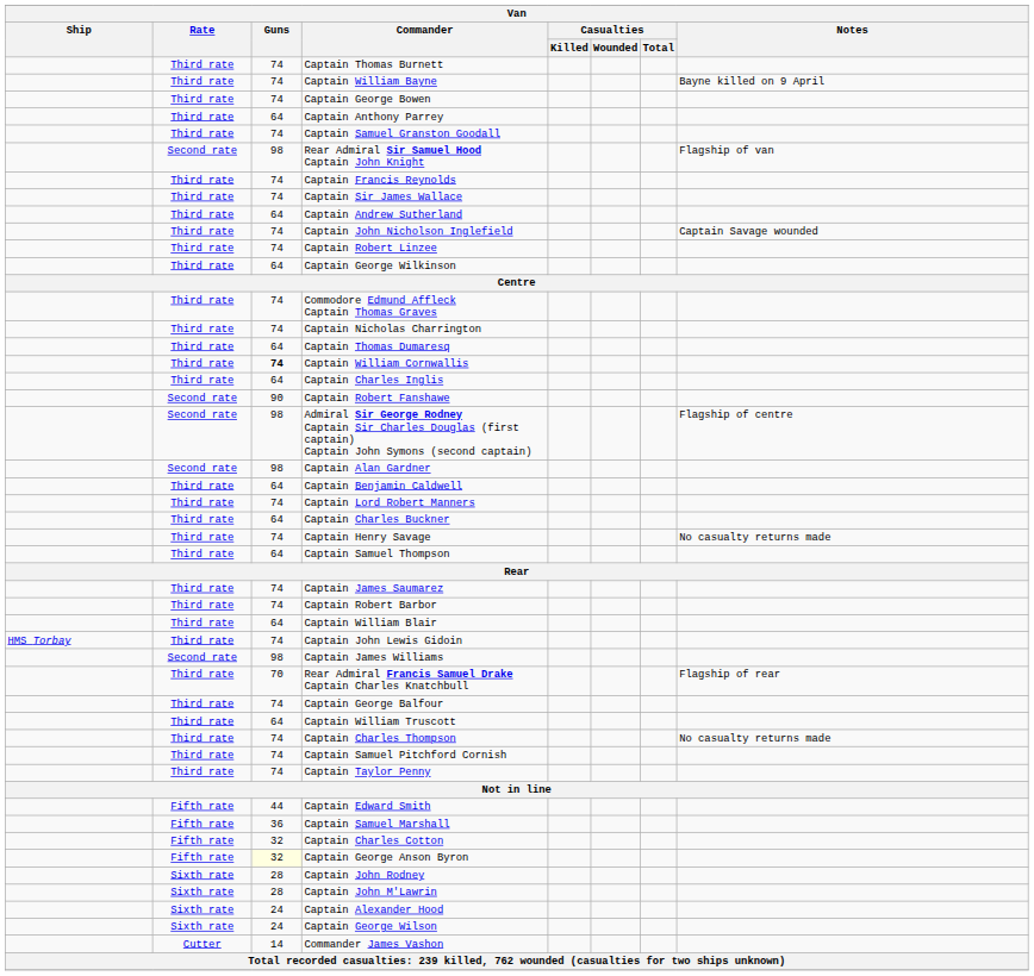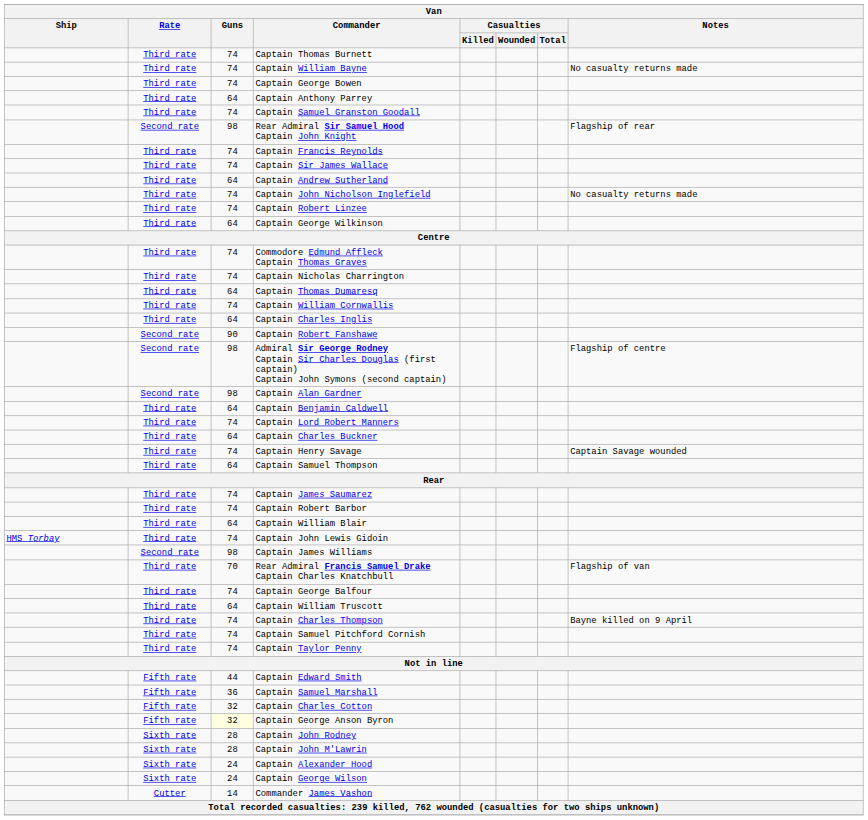Captain William Bayne | Van / Notes: Bayne killed on 9 April -> No casualty returns made
Rear Admiral Sir Samuel Hood Captain John Knight | Van / Notes: Flagship of van -> Flagship of rear
Captain John Nicholson Inglefield | Van / Notes: Captain Savage wounded -> No casualty returns made
Captain William Cornwallis | Van / Guns: bold -> normal
Captain Henry Savage | Van / Notes: No casualty returns made -> Captain Savage wounded
Rear Admiral Francis Samuel Drake Captain Charles Knatchbull | Van / Notes: Flagship of rear -> Flagship of van
Captain Charles Thompson | Van / Notes: No casualty returns made -> Bayne killed on 9 April
